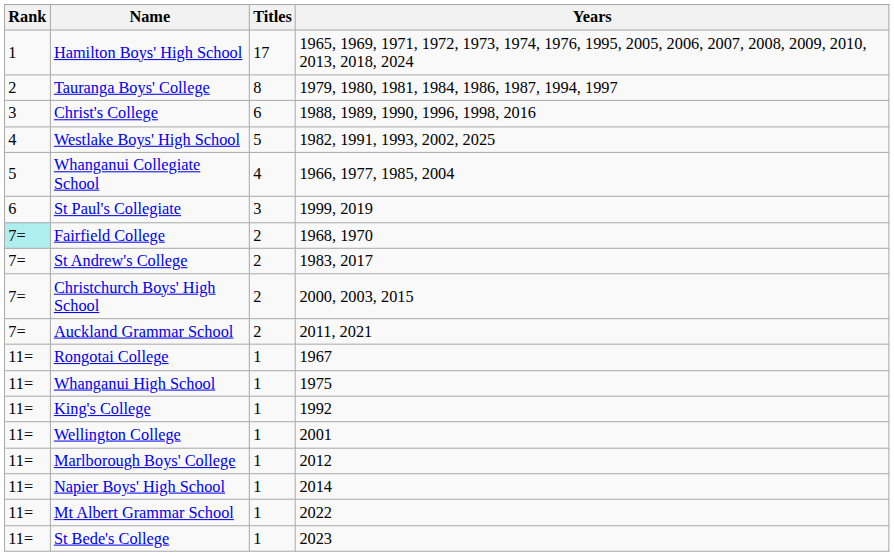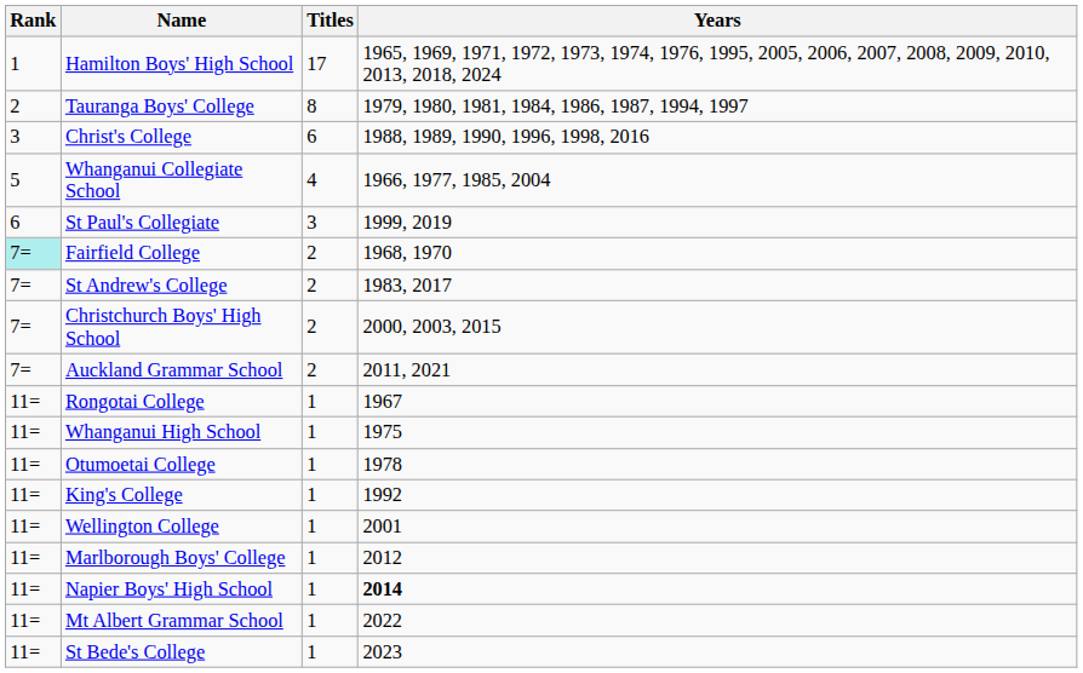- row: 4 | Westlake Boys' High School | 5 | 1982, 1991, 1993, 2002, 2025
+ row: 11= | Otumoetai College | 1 | 1978
Napier Boys' High School | Years: normal -> bold
